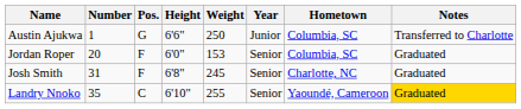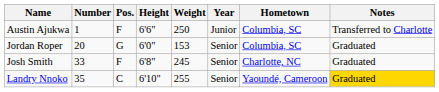Austin Ajukwa | Pos.: G -> F
Jordan Roper | Pos.: F -> G
Josh Smith | Number: 31 -> 33
